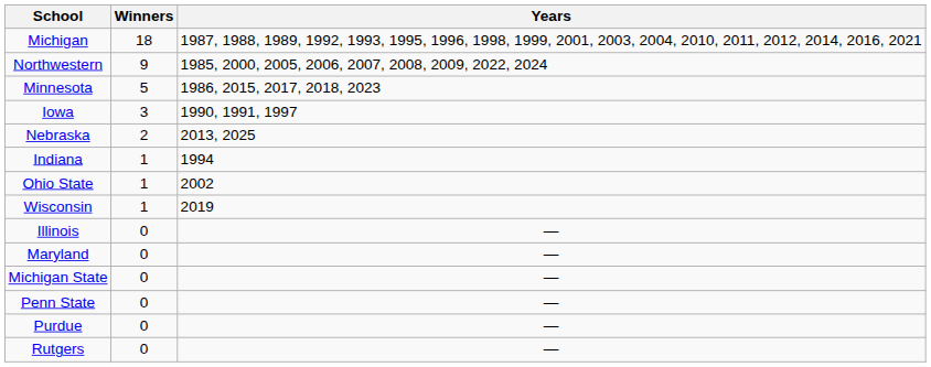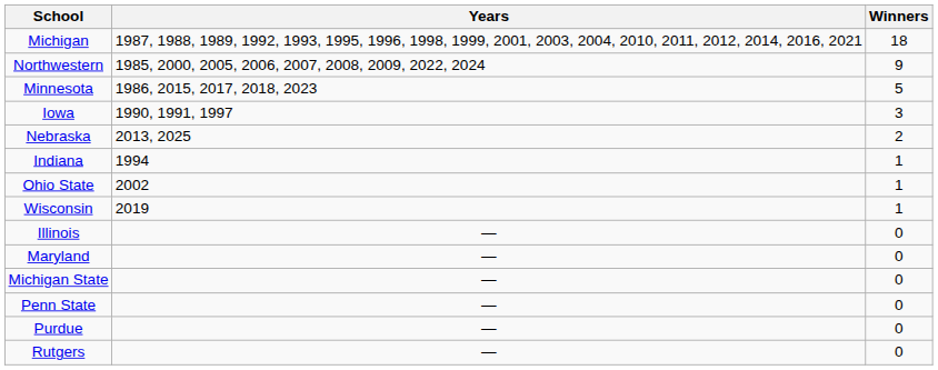columns swapped: Winners <-> Years
